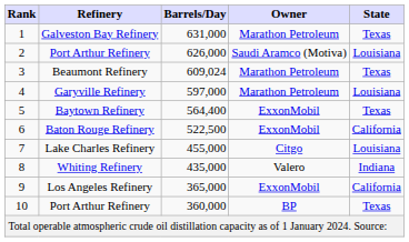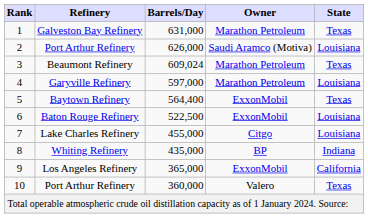Baton Rouge Refinery | State: California -> Louisiana
Whiting Refinery | Owner: Valero -> BP
10 / Port Arthur Refinery | Owner: BP -> Valero
